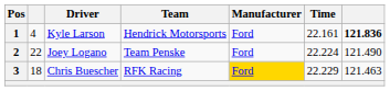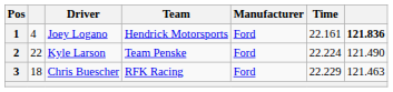1 | Driver: Kyle Larson -> Joey Logano
2 | Driver: Joey Logano -> Kyle Larson
3 | Manufacturer: gold background -> no background
